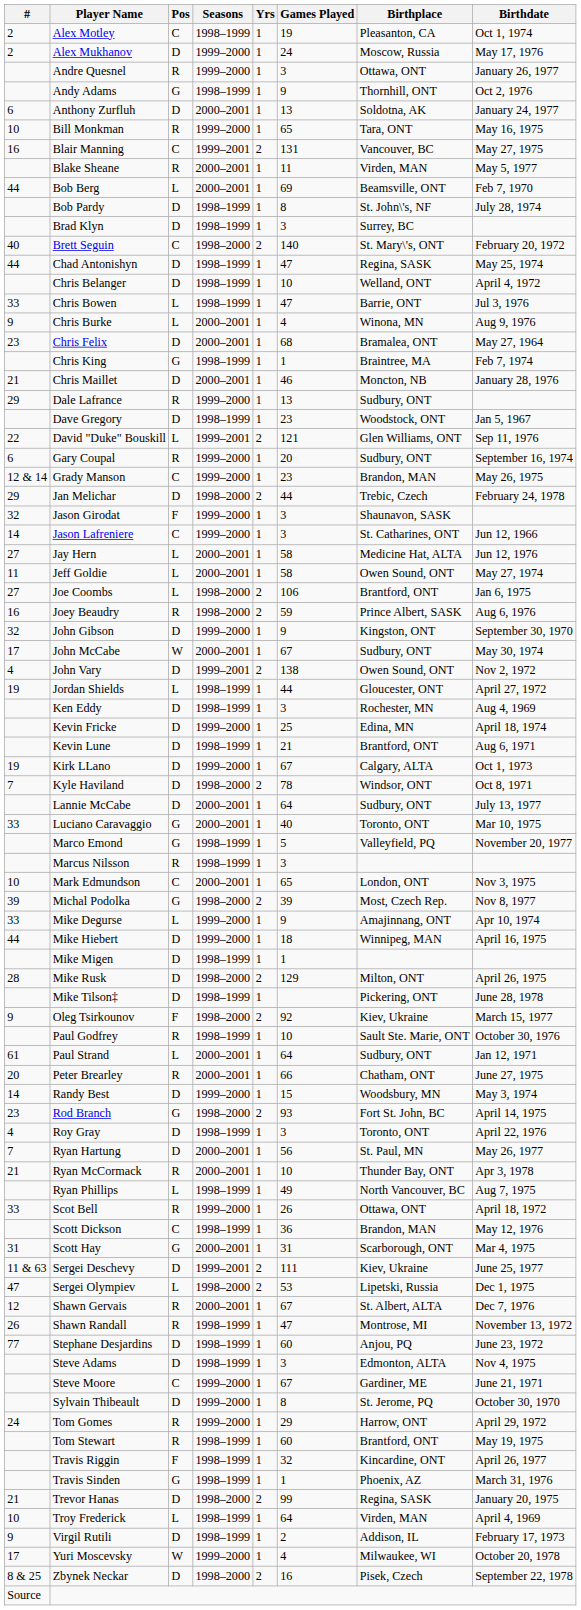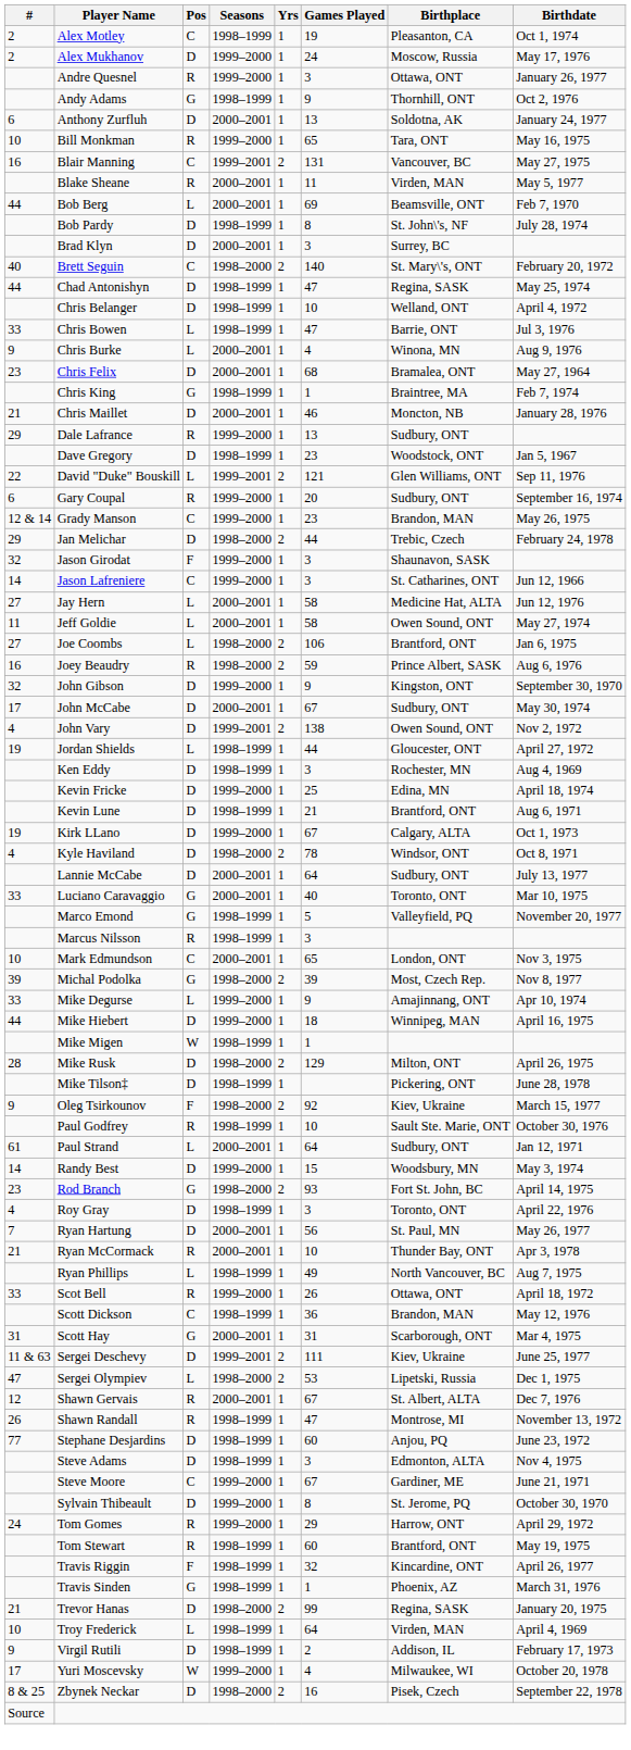Brad Klyn | Seasons: 1998–1999 -> 2000–2001
John McCabe | Pos: W -> D
Kyle Haviland | #: 7 -> 4
Mike Migen | Pos: D -> W
- row: 20 | Peter Brearley | R | 2000–2001 | 1 | 66 | Chatham, ONT | June 27, 1975
